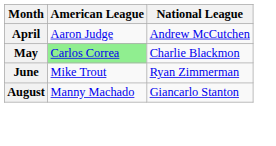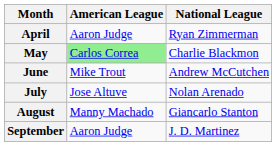April | National League: Andrew McCutchen -> Ryan Zimmerman
June | National League: Ryan Zimmerman -> Andrew McCutchen
+ row: July | Jose Altuve | Nolan Arenado
+ row: September | Aaron Judge | J. D. Martinez
